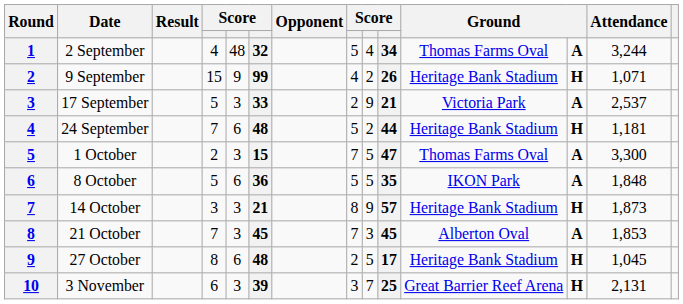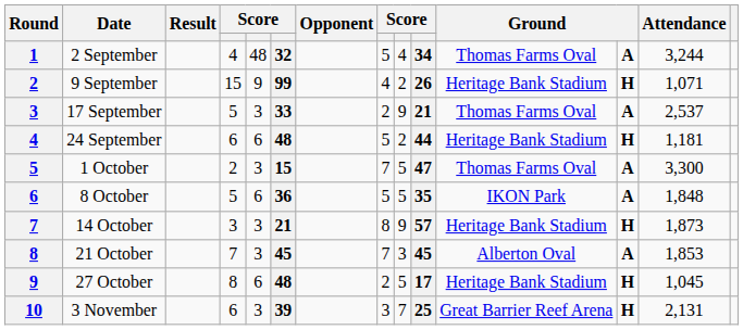17 September | column 11: Victoria Park -> Thomas Farms Oval
24 September | column 4: 7 -> 6
